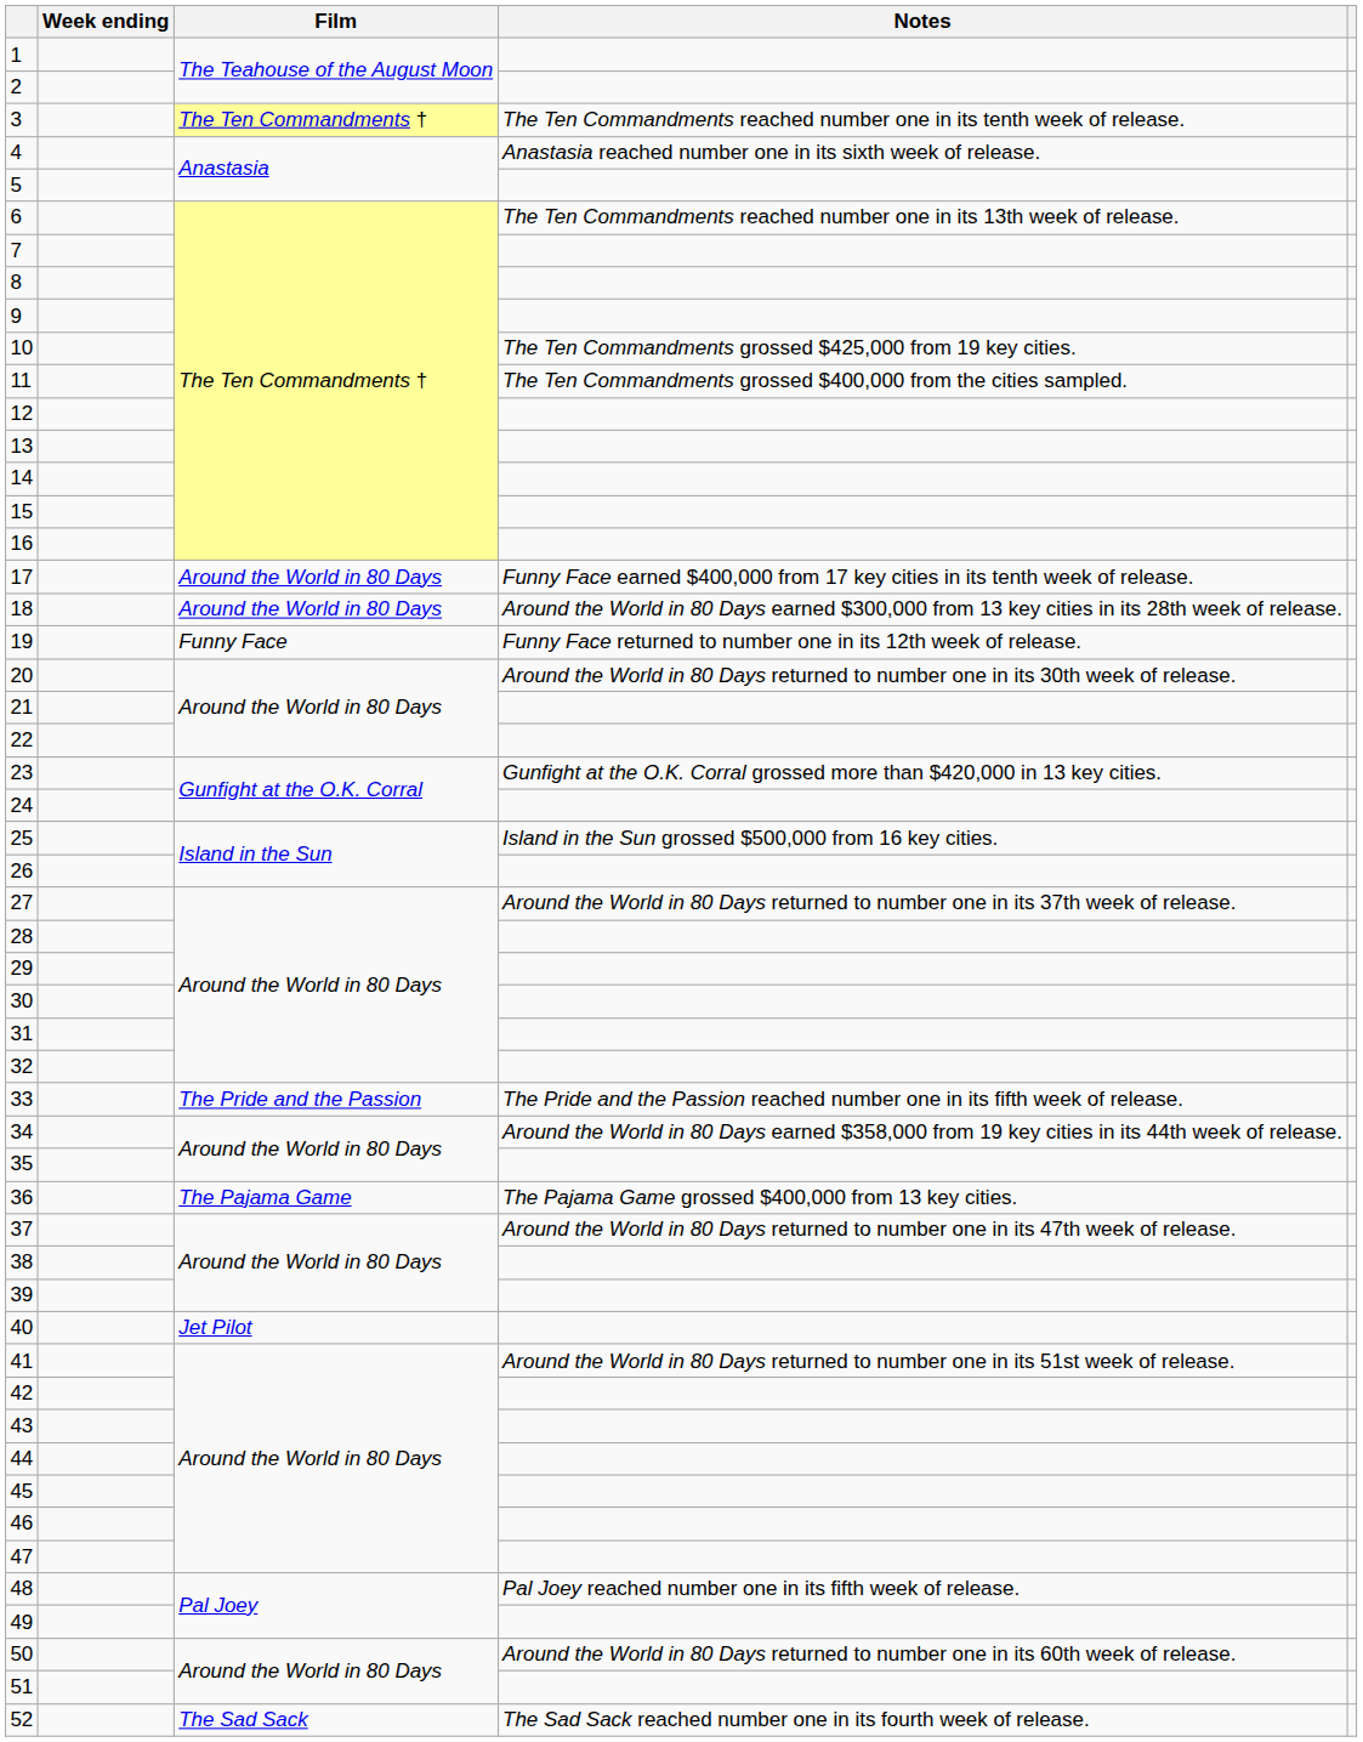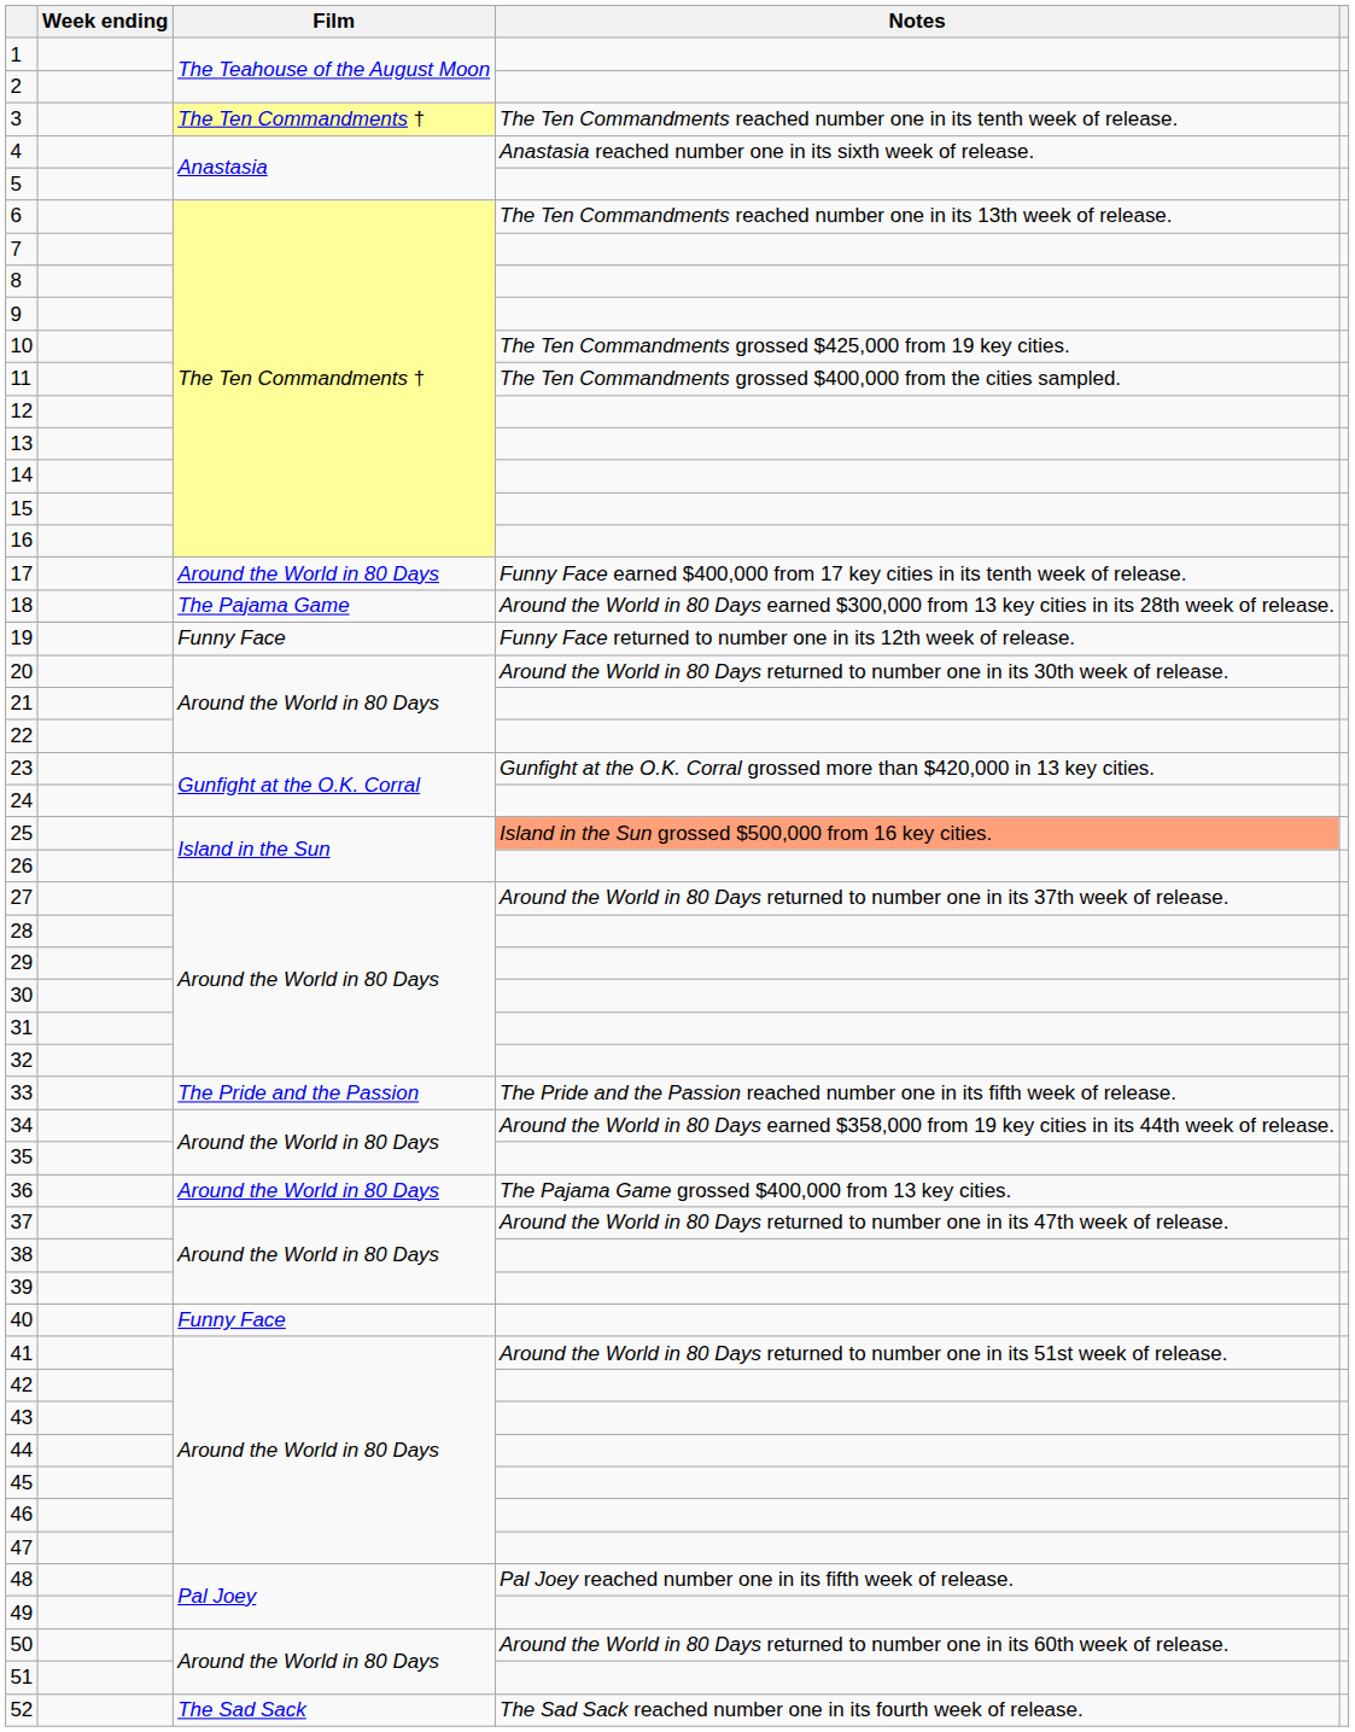18 | Film: Around the World in 80 Days -> The Pajama Game
25 | Notes: no background -> lightsalmon background
36 | Film: The Pajama Game -> Around the World in 80 Days
40 | Film: Jet Pilot -> Funny Face
